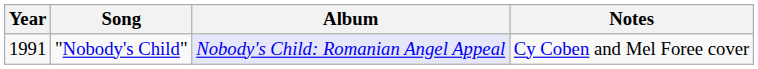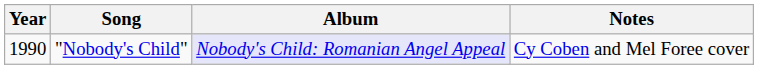"Nobody's Child" | Year: 1991 -> 1990
